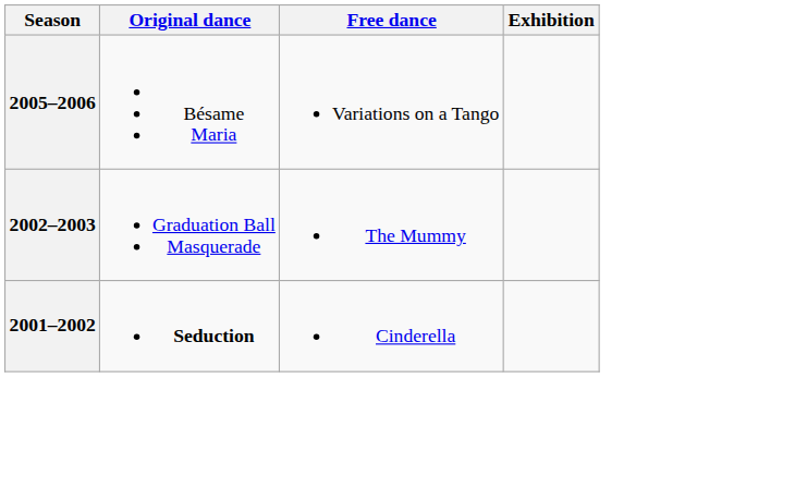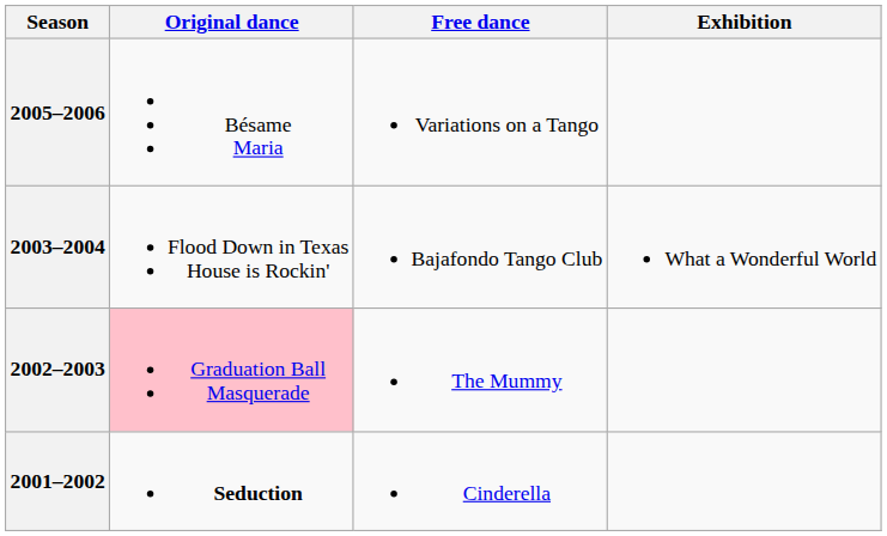+ row: 2003–2004 | Flood Down in Texas House is Rockin' | Bajafondo Tango Club | What a Wonderful World
2002–2003 | Original dance: no background -> pink background
